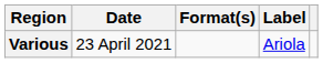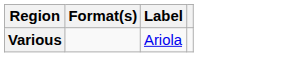- column: Date | 23 April 2021
